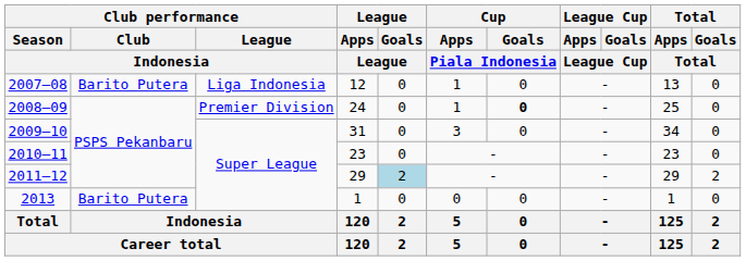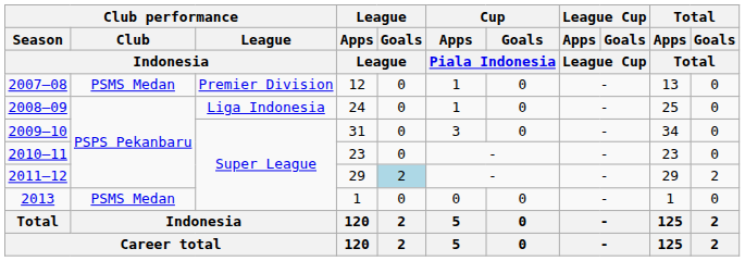2007–08 | Club performance / Club / Indonesia: Barito Putera -> PSMS Medan
2007–08 | Club performance / League / Indonesia: Liga Indonesia -> Premier Division
2008–09 | Club performance / League / Indonesia: Premier Division -> Liga Indonesia
2008–09 | Cup / Goals / Piala Indonesia: bold -> normal
2013 | Club performance / Club / Indonesia: Barito Putera -> PSMS Medan
